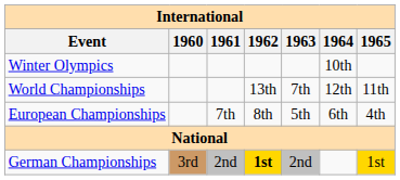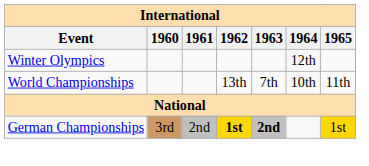Winter Olympics | 1964: 10th -> 12th
World Championships | 1964: 12th -> 10th
- row: European Championships | 7th | 8th | 5th | 6th | 4th
German Championships | 1963: normal -> bold
